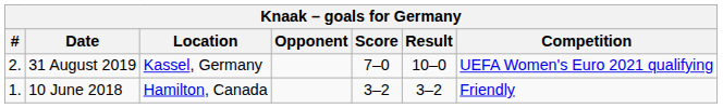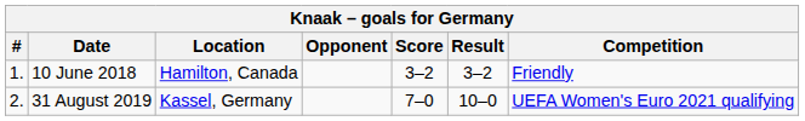rows swapped: 10 June 2018 <-> 31 August 2019
